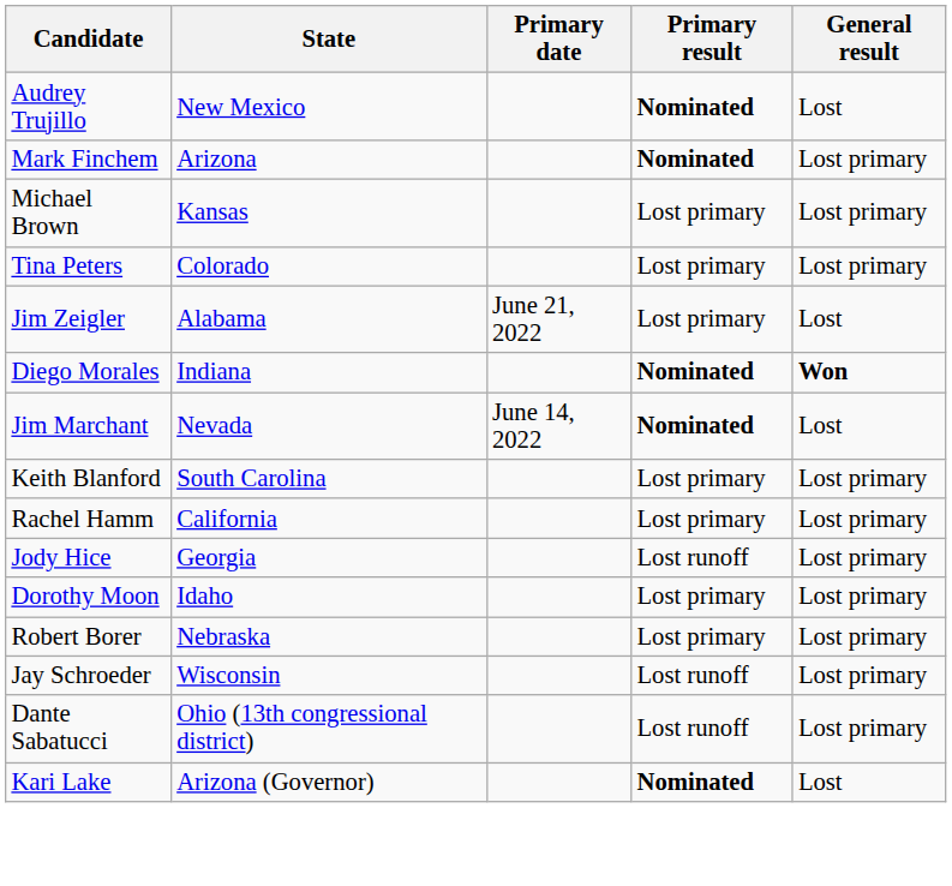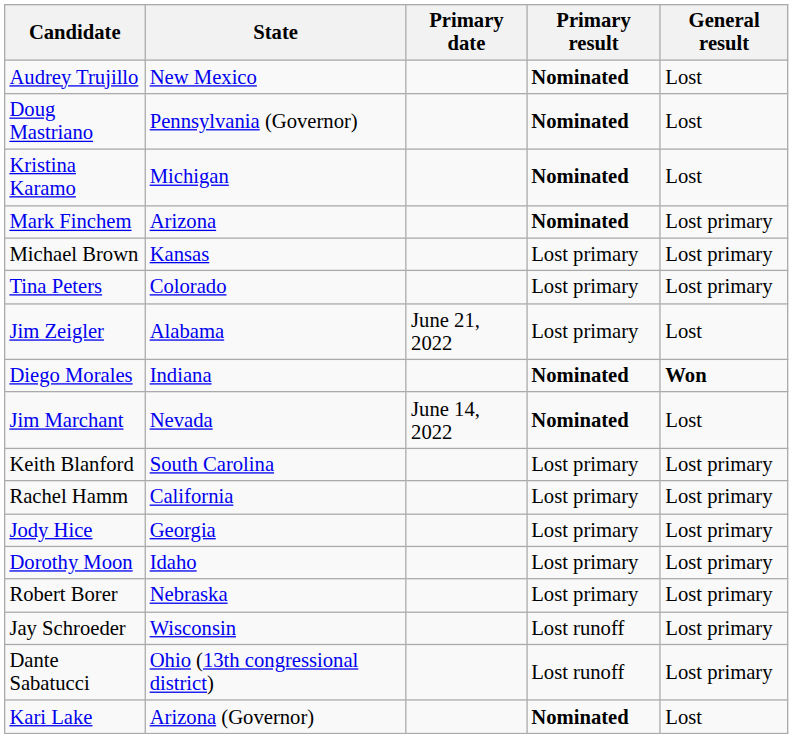+ row: Doug Mastriano | Pennsylvania (Governor) | Nominated | Lost
+ row: Kristina Karamo | Michigan | Nominated | Lost
Jody Hice | Primary result: Lost runoff -> Lost primary
